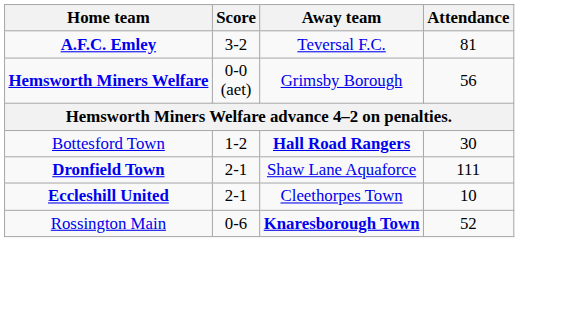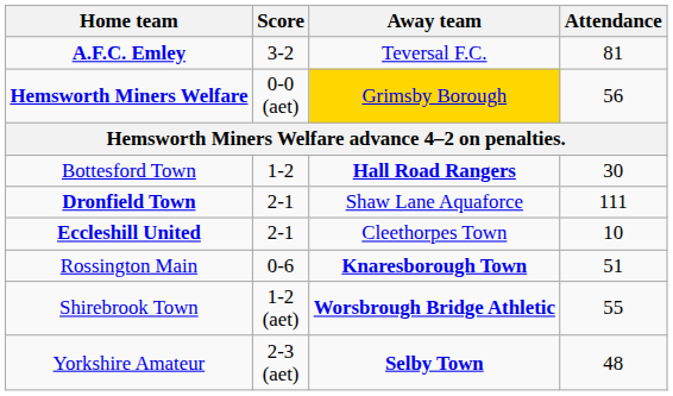Hemsworth Miners Welfare | Away team: no background -> gold background
Rossington Main | Attendance: 52 -> 51
+ row: Shirebrook Town | 1-2 (aet) | Worsbrough Bridge Athletic | 55
+ row: Yorkshire Amateur | 2-3 (aet) | Selby Town | 48
